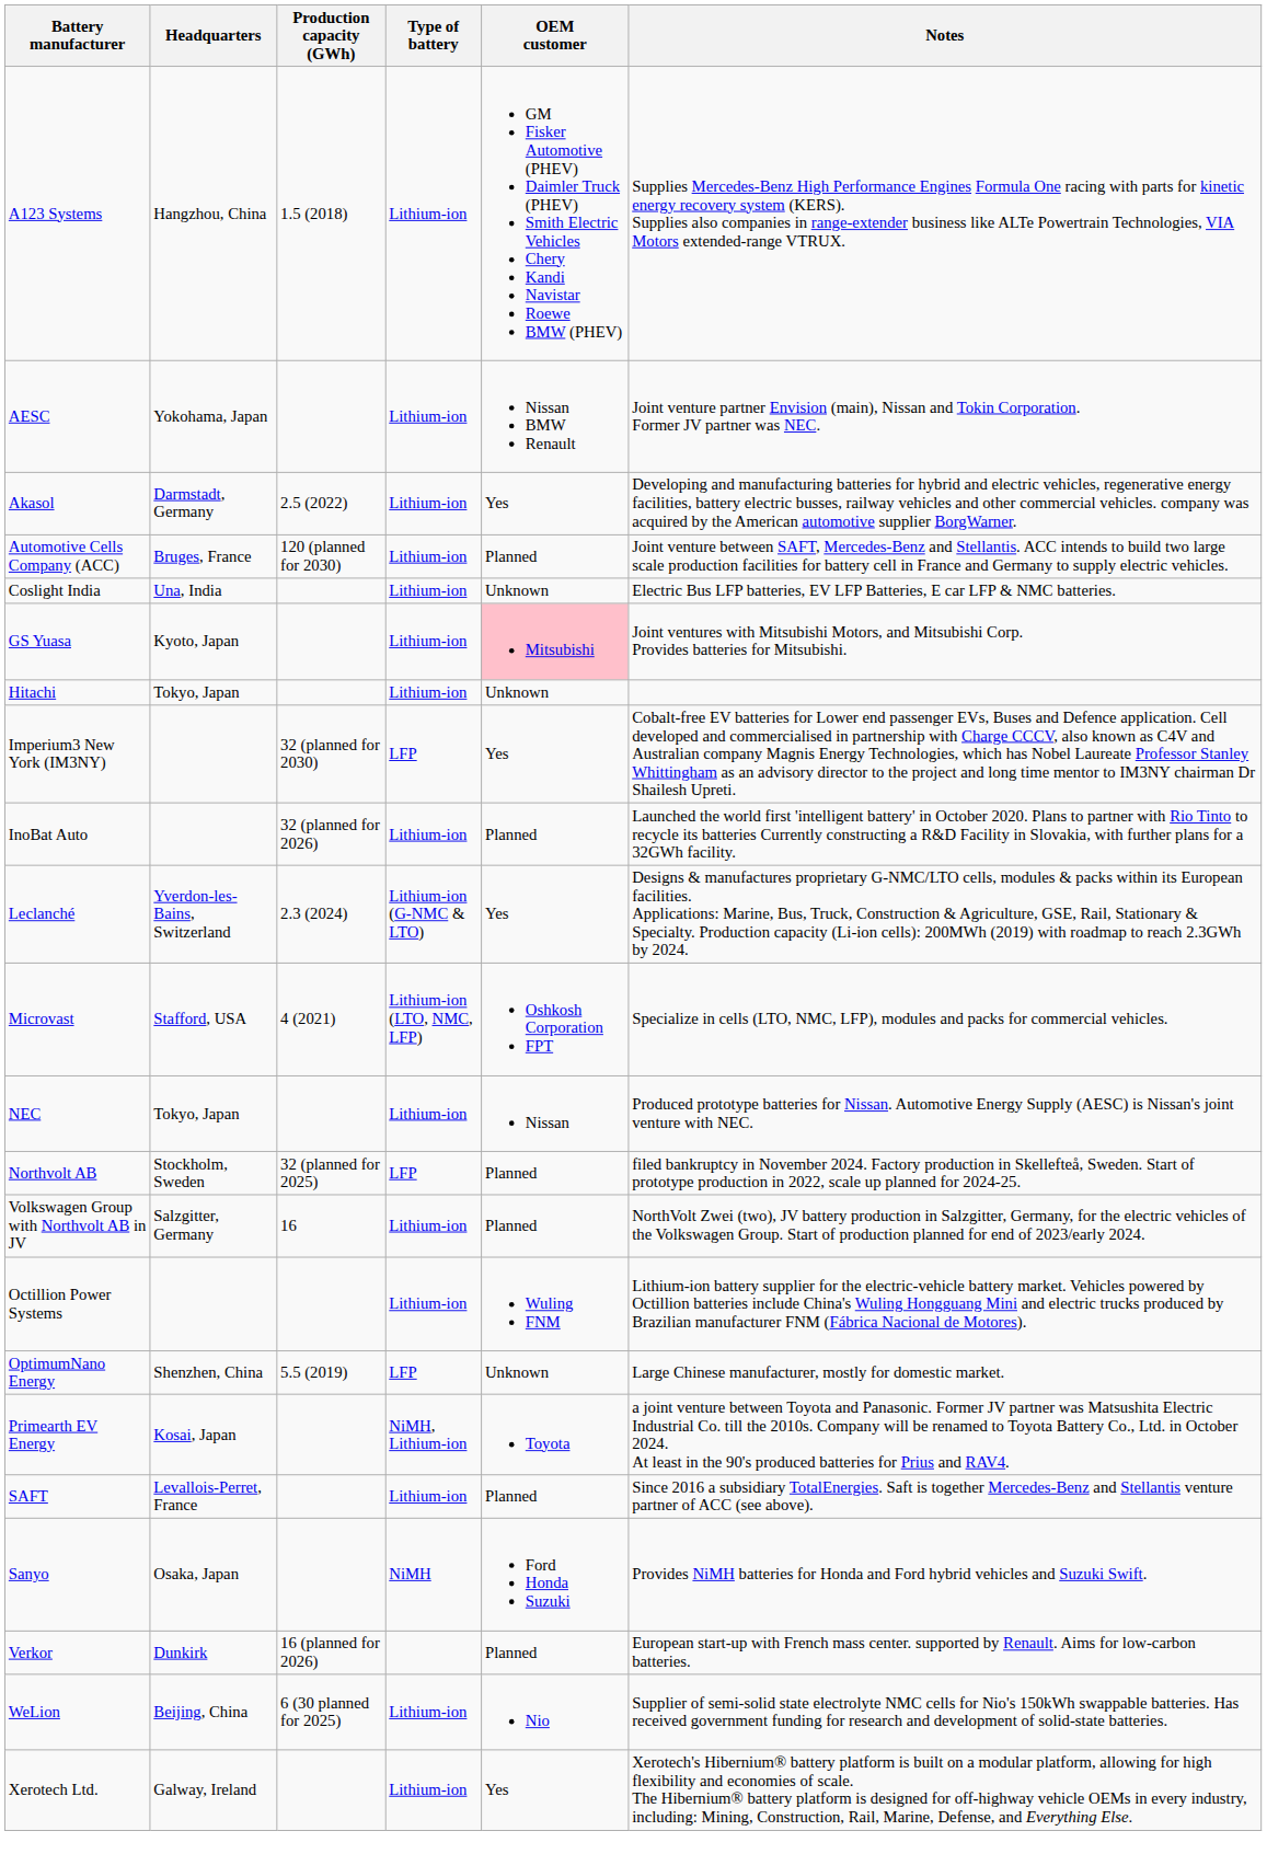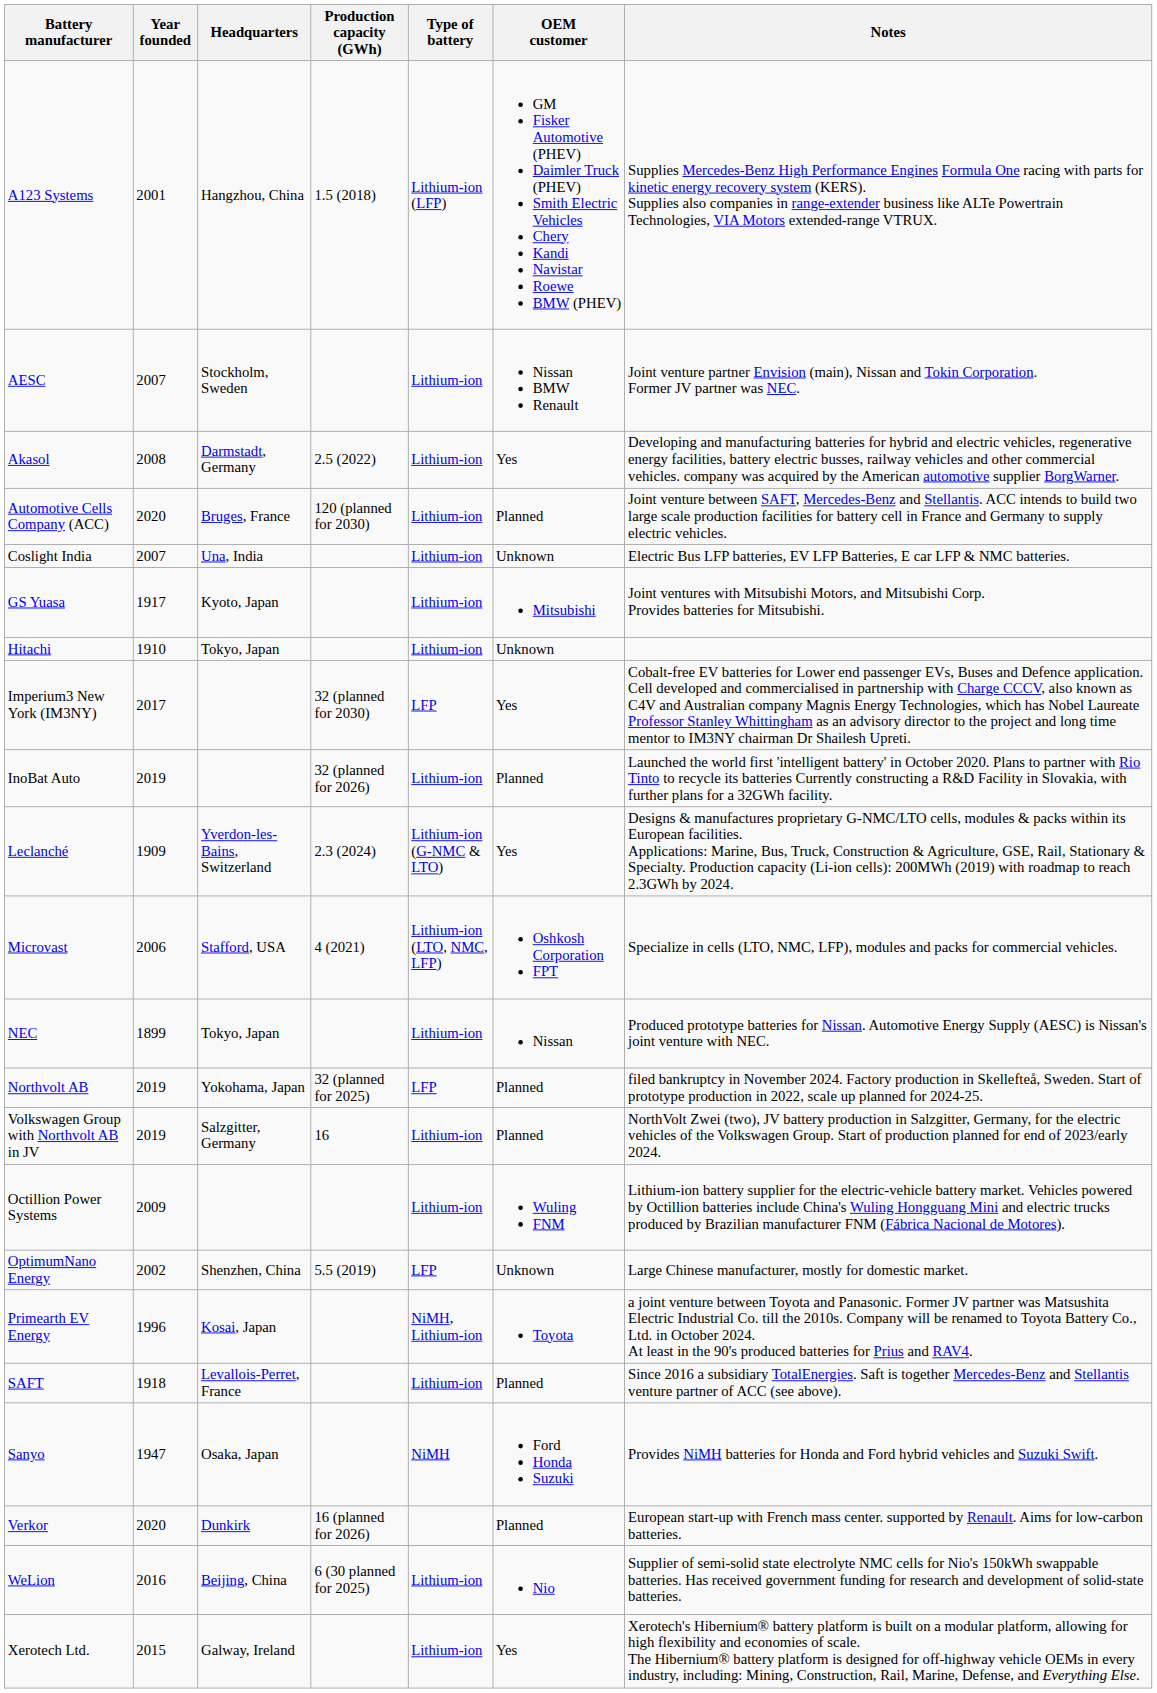+ column: Year founded | 2001 | 2007 | 2008 | 2020 | 2007 | 1917 | 1910 | 2017 | 2019 | 1909 | 2006 | 1899 | 2019 | 2019 | 2009 | 2002 | 1996 | 1918 | 1947 | 2020 | 2016 | 2015
A123 Systems | Type of battery: Lithium-ion -> Lithium-ion (LFP)
AESC | Headquarters: Yokohama, Japan -> Stockholm, Sweden
GS Yuasa | OEM customer: pink background -> no background
Northvolt AB | Headquarters: Stockholm, Sweden -> Yokohama, Japan
